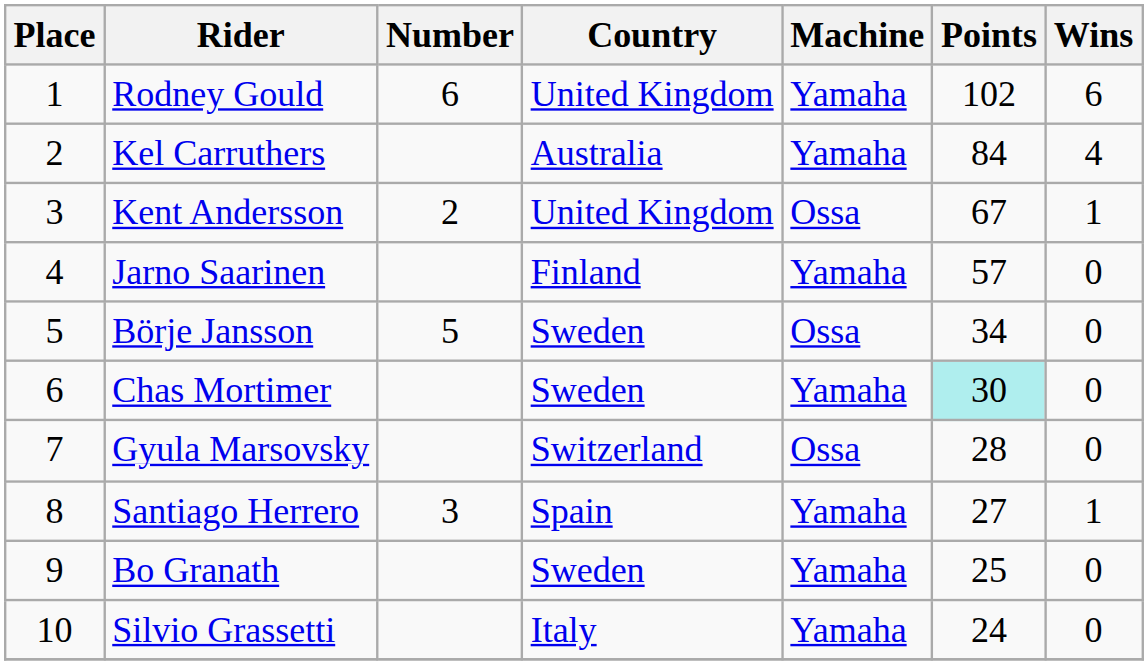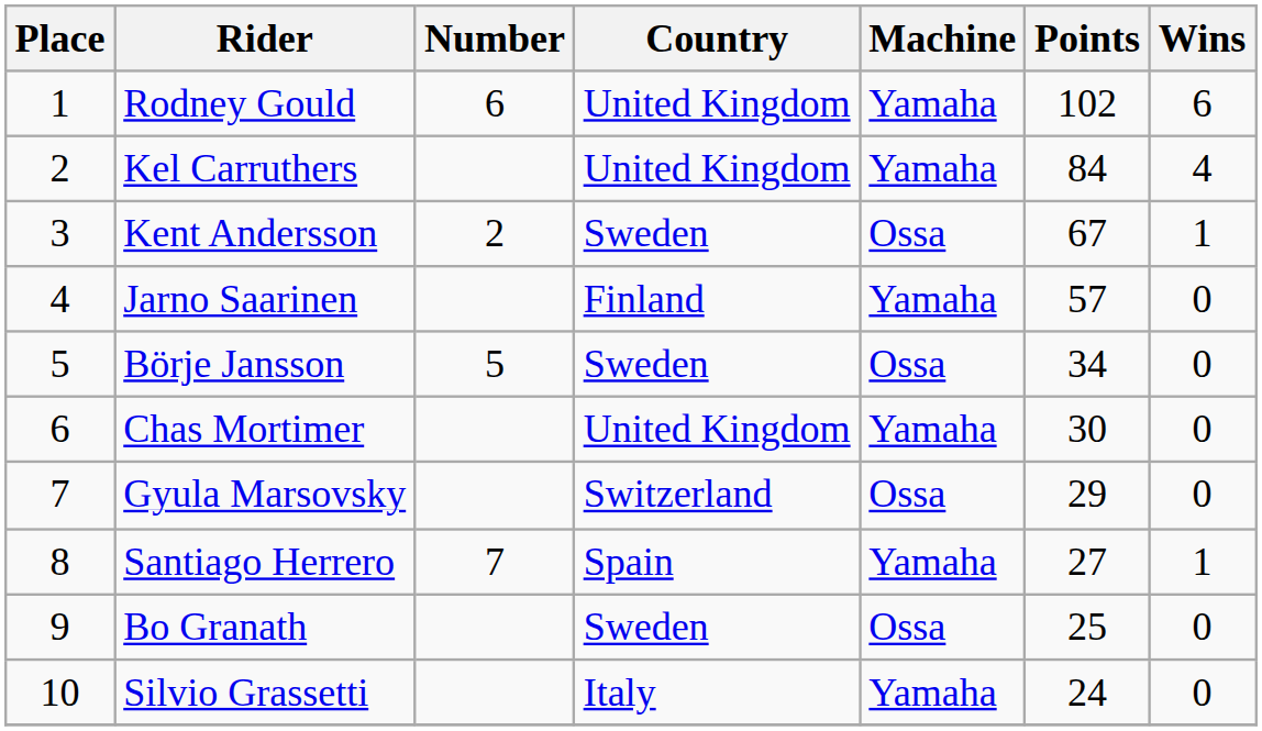Kel Carruthers | Country: Australia -> United Kingdom
Kent Andersson | Country: United Kingdom -> Sweden
Chas Mortimer | Country: Sweden -> United Kingdom
Chas Mortimer | Points: paleturquoise background -> no background
Gyula Marsovsky | Points: 28 -> 29
Santiago Herrero | Number: 3 -> 7
Bo Granath | Machine: Yamaha -> Ossa
